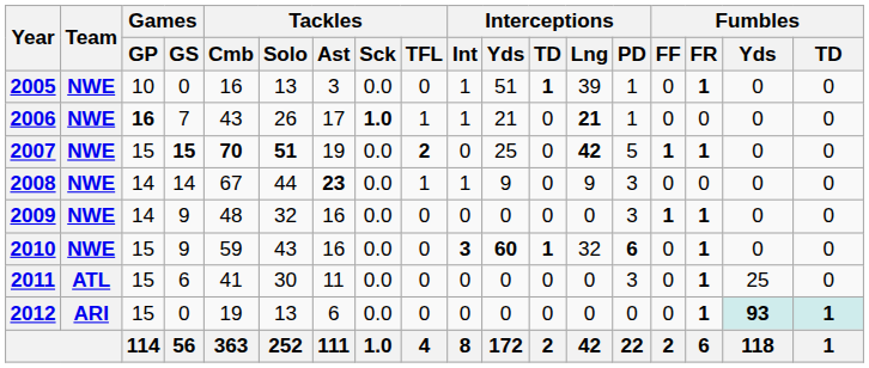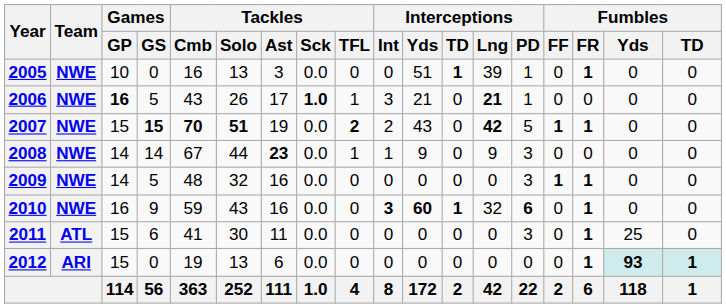2005 | Interceptions / Int: 1 -> 0
2006 | Games / GS: 7 -> 5
2006 | Interceptions / Int: 1 -> 3
2007 | Interceptions / Int: 0 -> 2
2007 | Interceptions / Yds: 25 -> 43
2009 | Games / GS: 9 -> 5
2010 | Games / GP: 15 -> 16
